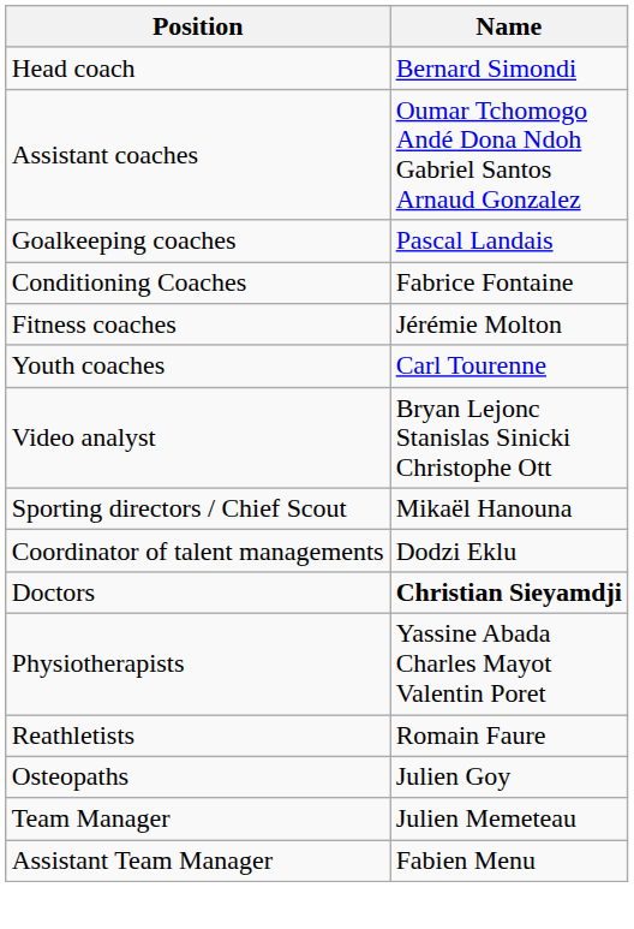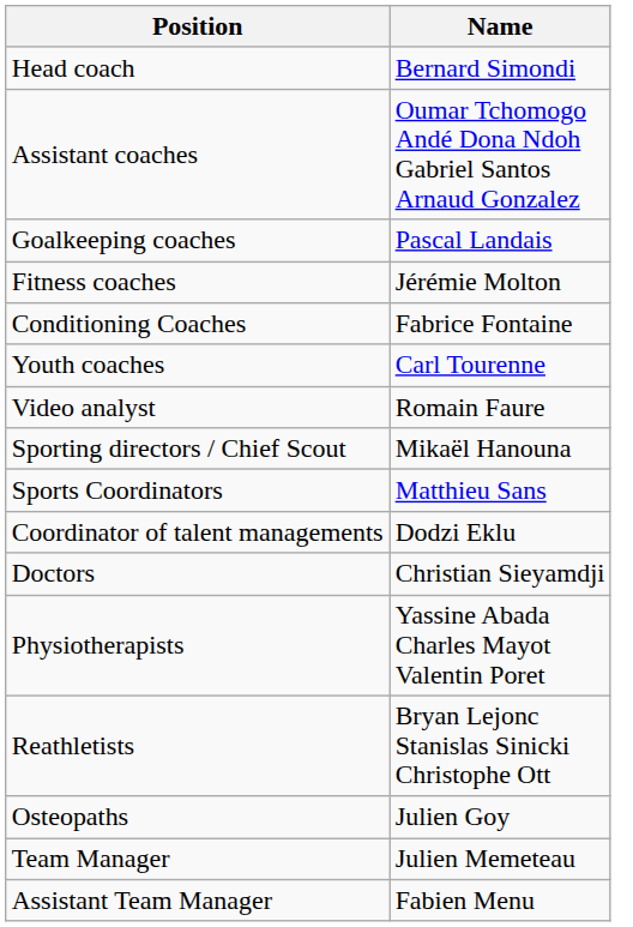rows swapped: Fitness coaches <-> Conditioning Coaches
Video analyst | Name: Bryan Lejonc Stanislas Sinicki Christophe Ott -> Romain Faure
+ row: Sports Coordinators | Matthieu Sans
Doctors | Name: bold -> normal
Reathletists | Name: Romain Faure -> Bryan Lejonc Stanislas Sinicki Christophe Ott
